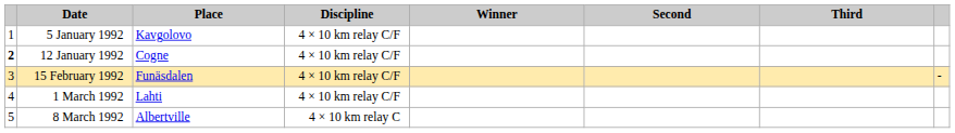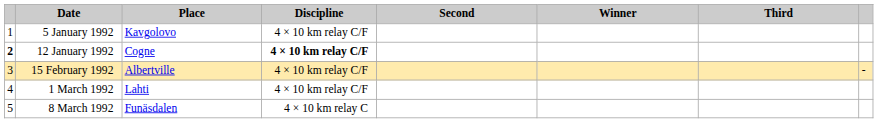columns swapped: Winner <-> Second
12 January 1992 | Discipline: normal -> bold
15 February 1992 | Place: Funäsdalen -> Albertville
8 March 1992 | Place: Albertville -> Funäsdalen
